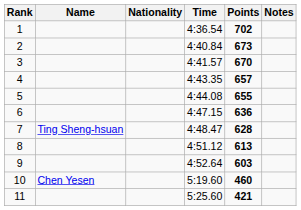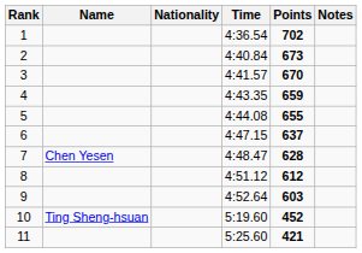4 | Points: 657 -> 659
6 | Points: 636 -> 637
7 | Name: Ting Sheng-hsuan -> Chen Yesen
8 | Points: 613 -> 612
10 | Name: Chen Yesen -> Ting Sheng-hsuan
10 | Points: 460 -> 452
